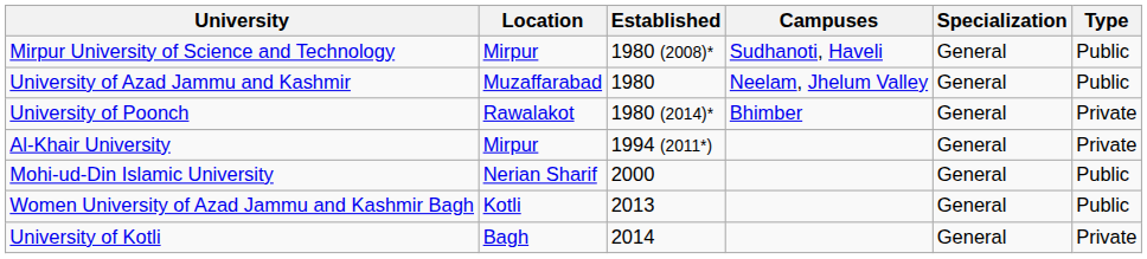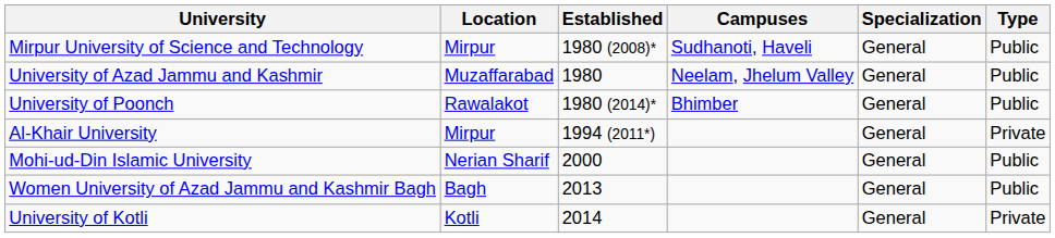University of Poonch | Type: Private -> Public
Women University of Azad Jammu and Kashmir Bagh | Location: Kotli -> Bagh
University of Kotli | Location: Bagh -> Kotli
